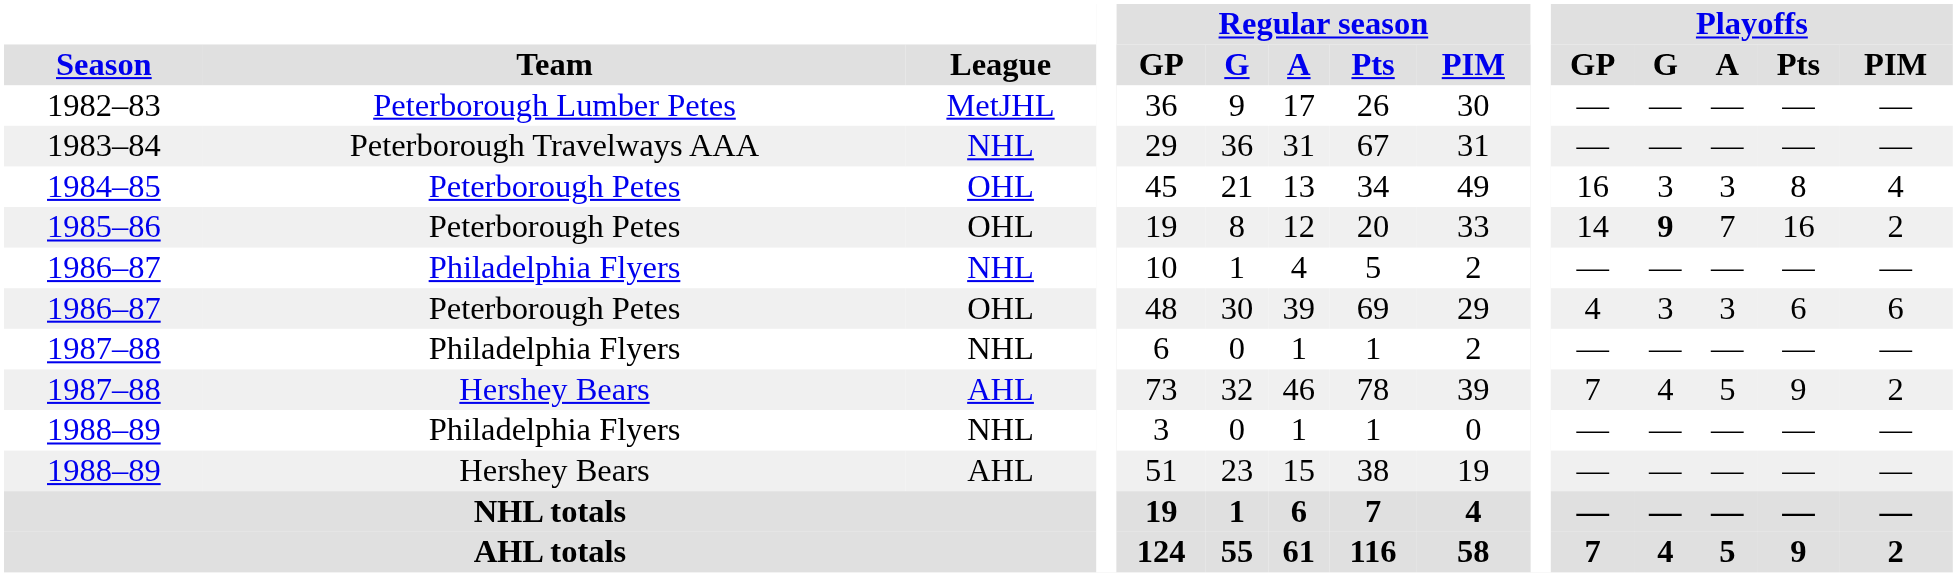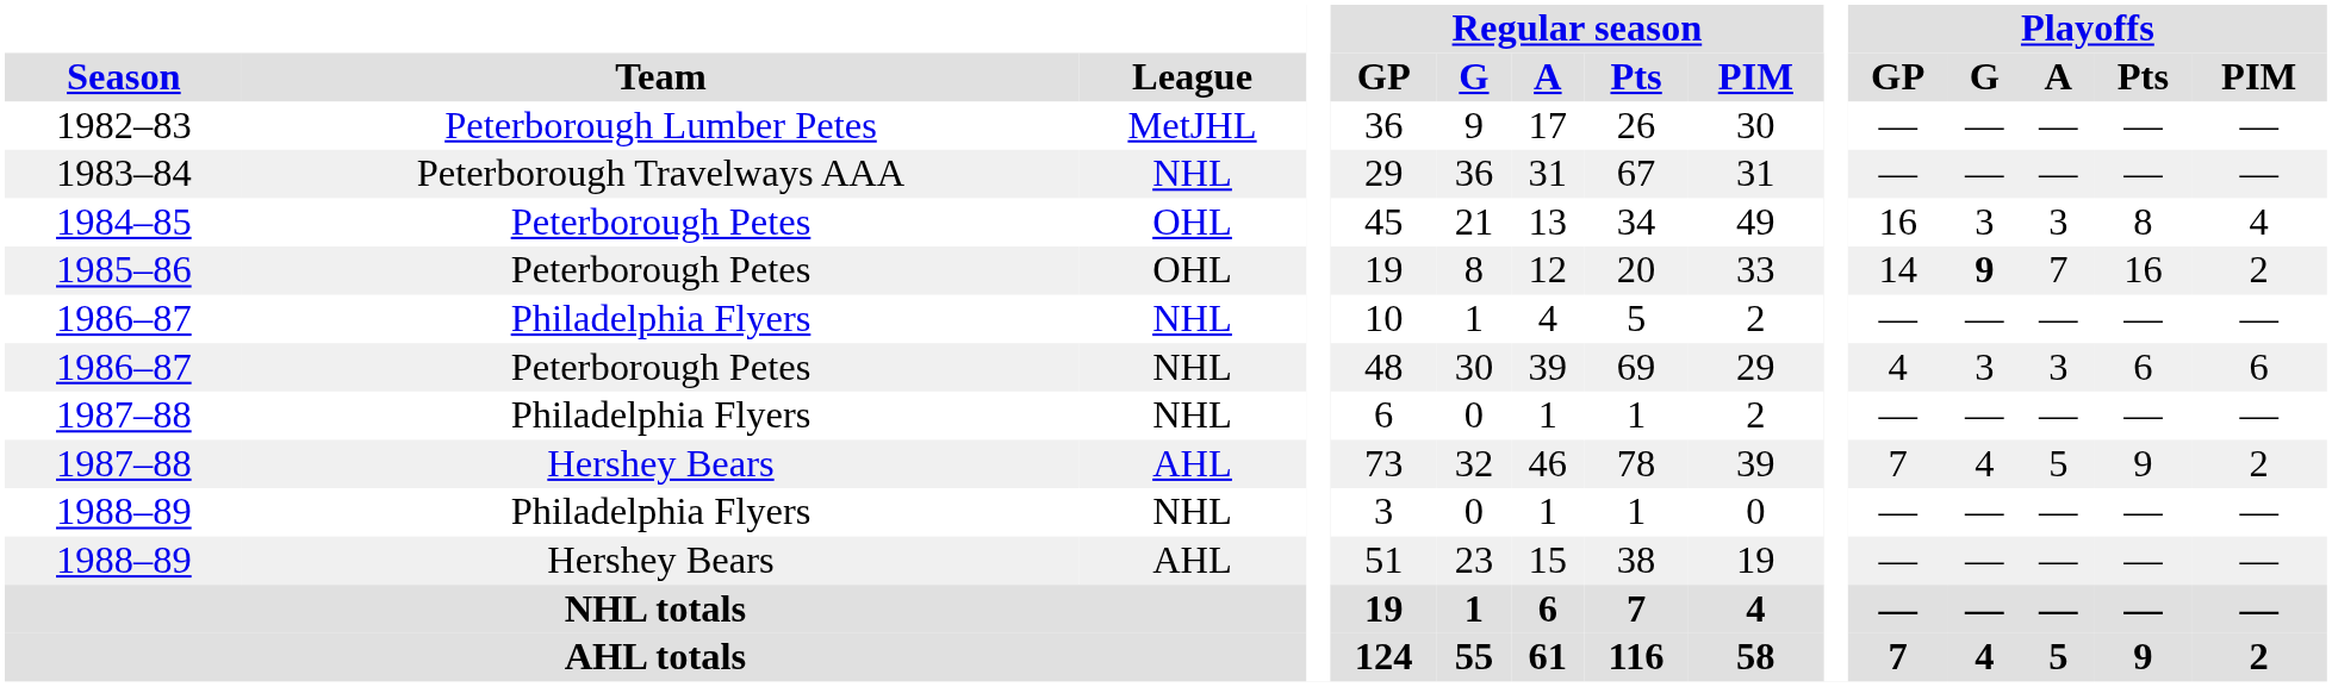1986–87 / Peterborough Petes | League: OHL -> NHL
